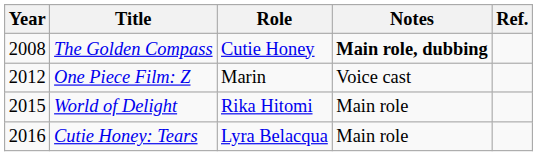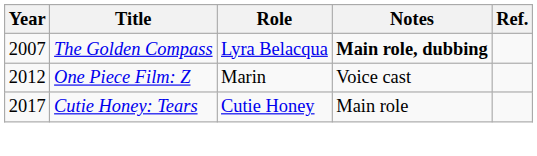The Golden Compass | Year: 2008 -> 2007
The Golden Compass | Role: Cutie Honey -> Lyra Belacqua
- row: 2015 | World of Delight | Rika Hitomi | Main role
Cutie Honey: Tears | Year: 2016 -> 2017
Cutie Honey: Tears | Role: Lyra Belacqua -> Cutie Honey
